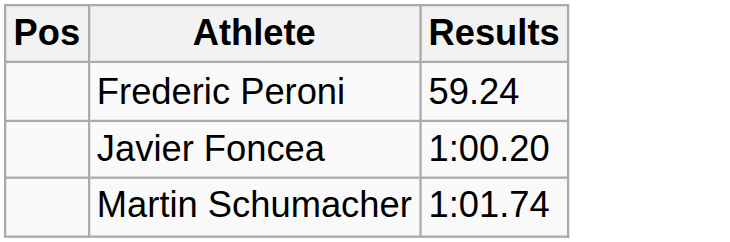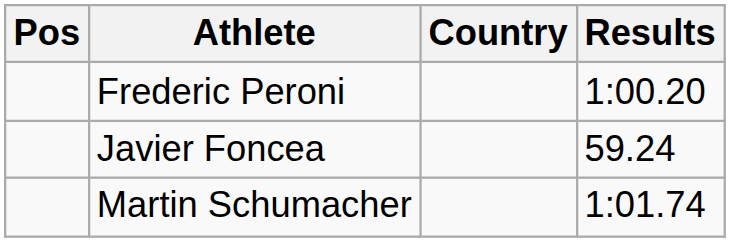+ column: Country
Frederic Peroni | Results: 59.24 -> 1:00.20
Javier Foncea | Results: 1:00.20 -> 59.24
